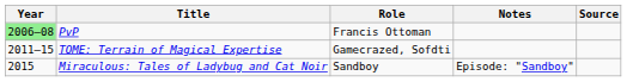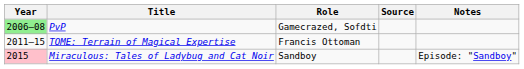columns swapped: Notes <-> Source
PvP | Role: Francis Ottoman -> Gamecrazed, Sofdti
TOME: Terrain of Magical Expertise | Role: Gamecrazed, Sofdti -> Francis Ottoman
Miraculous: Tales of Ladybug and Cat Noir | Year: no background -> pink background
